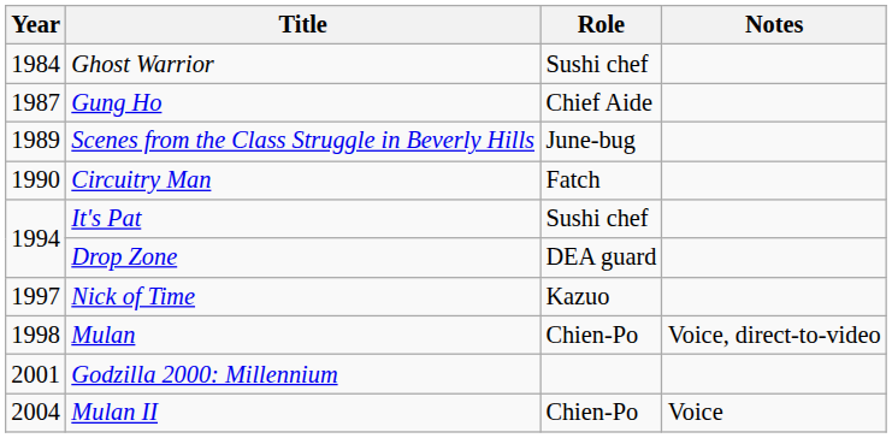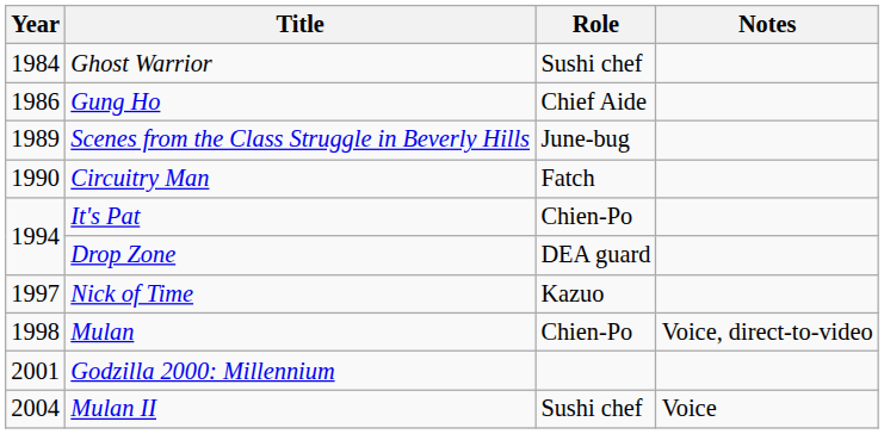Gung Ho | Year: 1987 -> 1986
It's Pat | Role: Sushi chef -> Chien-Po
Mulan II | Role: Chien-Po -> Sushi chef
